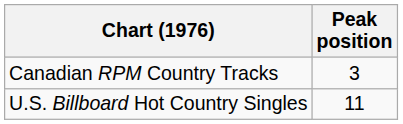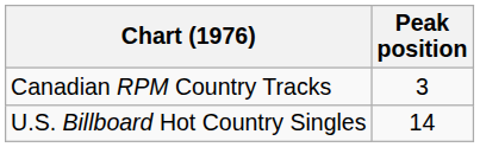U.S. Billboard Hot Country Singles | Peak position: 11 -> 14
